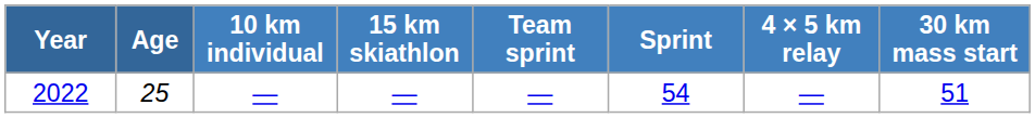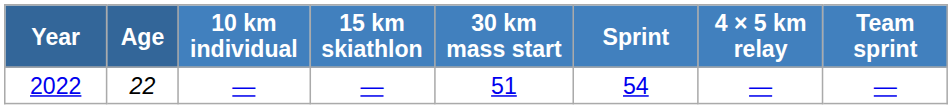columns swapped: 30 km mass start <-> Team sprint
2022 | Age: 25 -> 22
